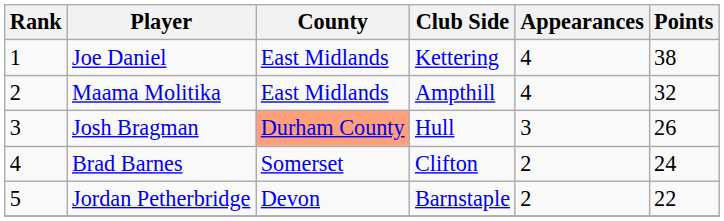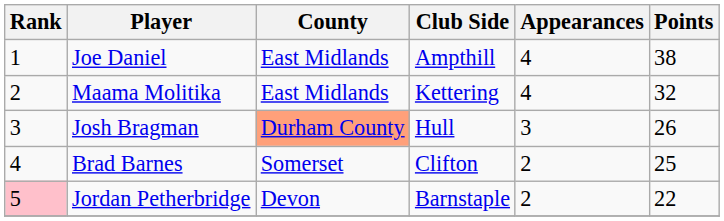Joe Daniel | Club Side: Kettering -> Ampthill
Maama Molitika | Club Side: Ampthill -> Kettering
Brad Barnes | Points: 24 -> 25
Jordan Petherbridge | Rank: no background -> pink background
